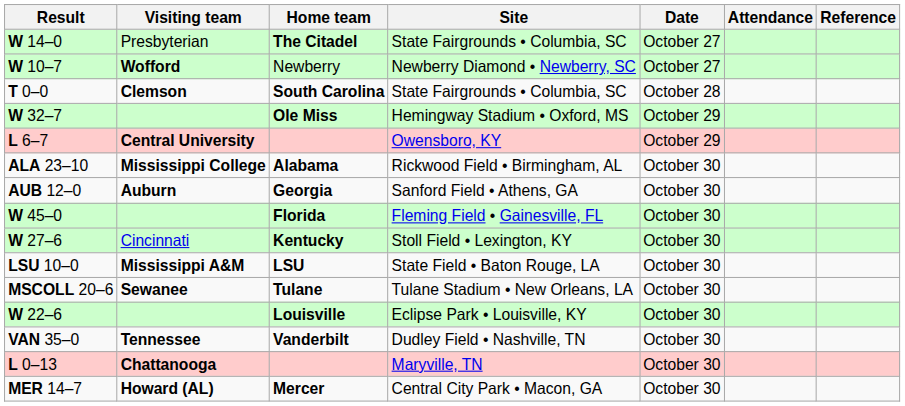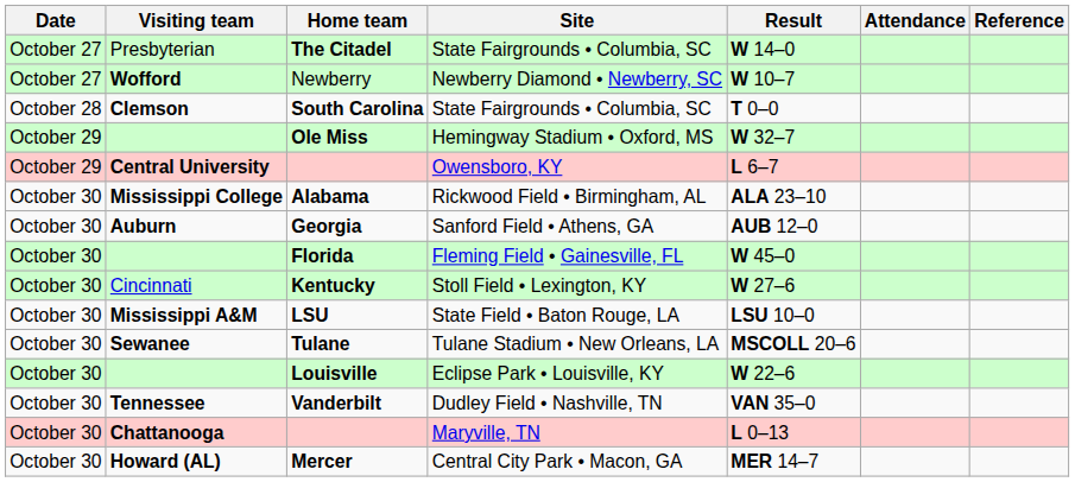columns swapped: Date <-> Result
